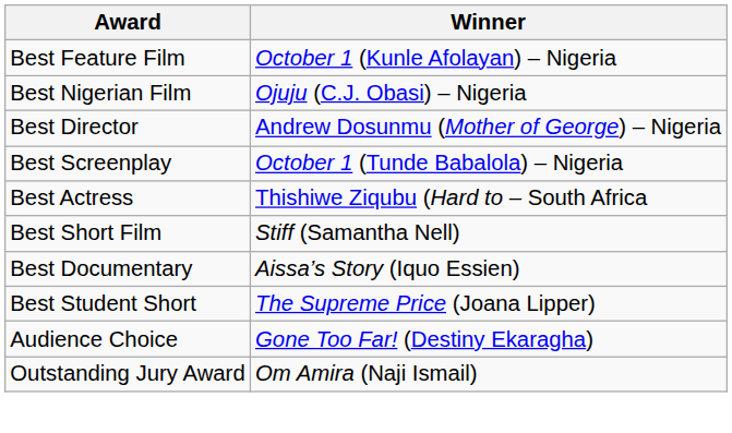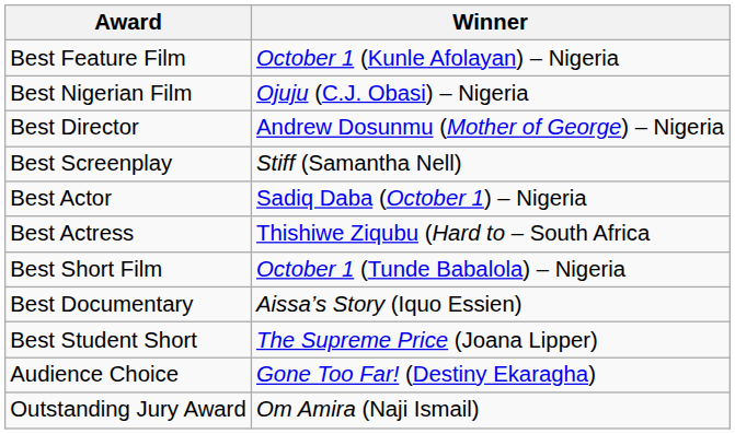Best Screenplay | Winner: October 1 (Tunde Babalola) – Nigeria -> Stiff (Samantha Nell)
+ row: Best Actor | Sadiq Daba (October 1) – Nigeria
Best Short Film | Winner: Stiff (Samantha Nell) -> October 1 (Tunde Babalola) – Nigeria
